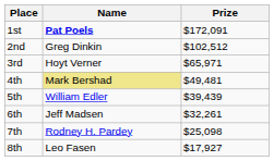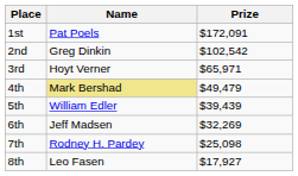1st | Name: bold -> normal
2nd | Prize: $102,512 -> $102,542
4th | Prize: $49,481 -> $49,479
6th | Prize: $32,261 -> $32,269
